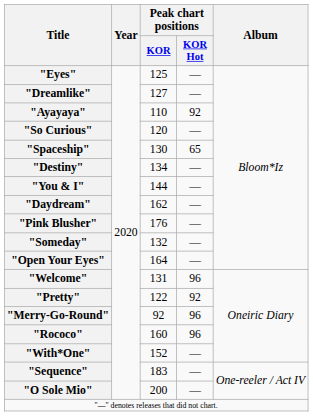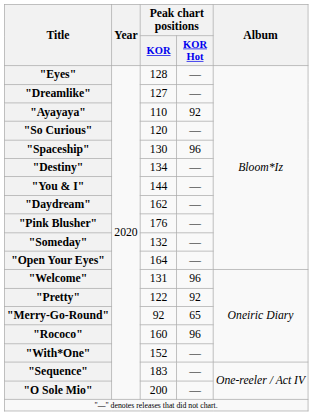"Eyes" | Peak chart positions / KOR: 125 -> 128
"Spaceship" | Peak chart positions / KOR Hot: 65 -> 96
"Merry-Go-Round" | Peak chart positions / KOR Hot: 96 -> 65
